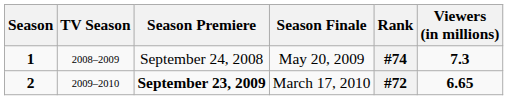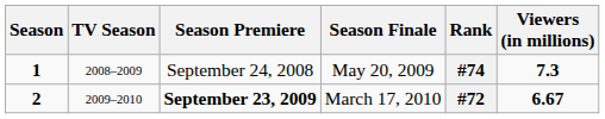2 | Viewers (in millions): 6.65 -> 6.67
